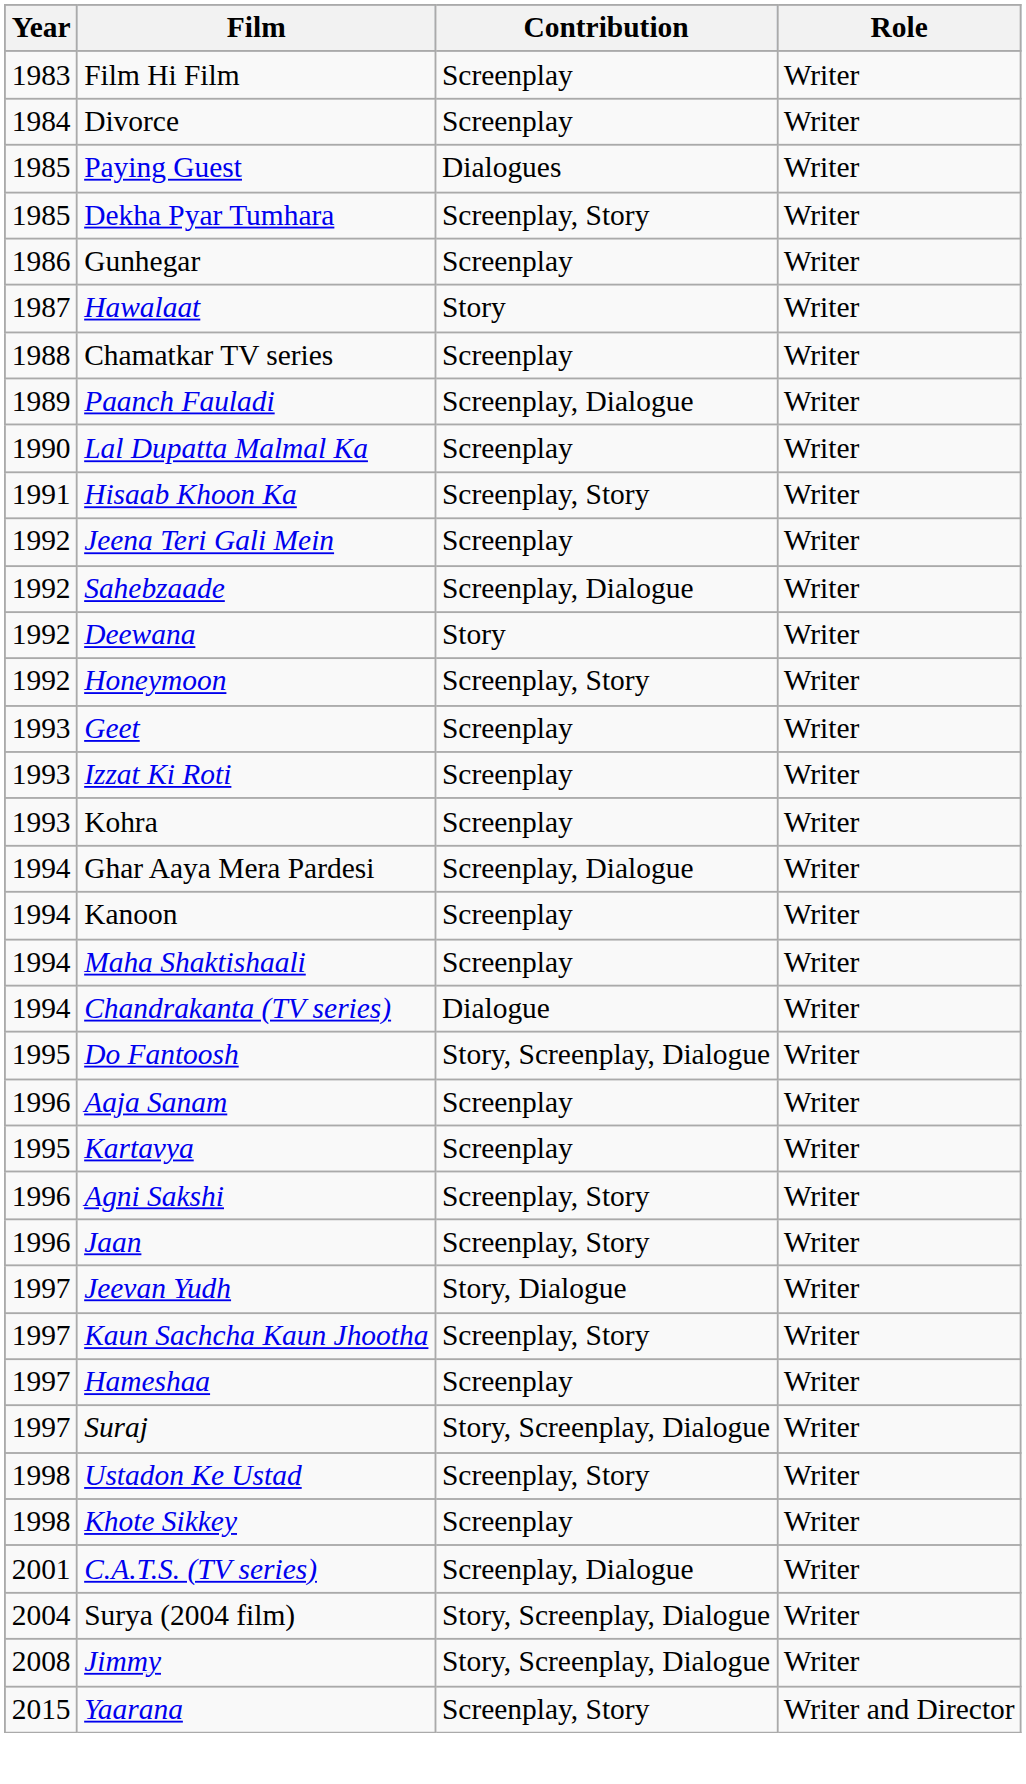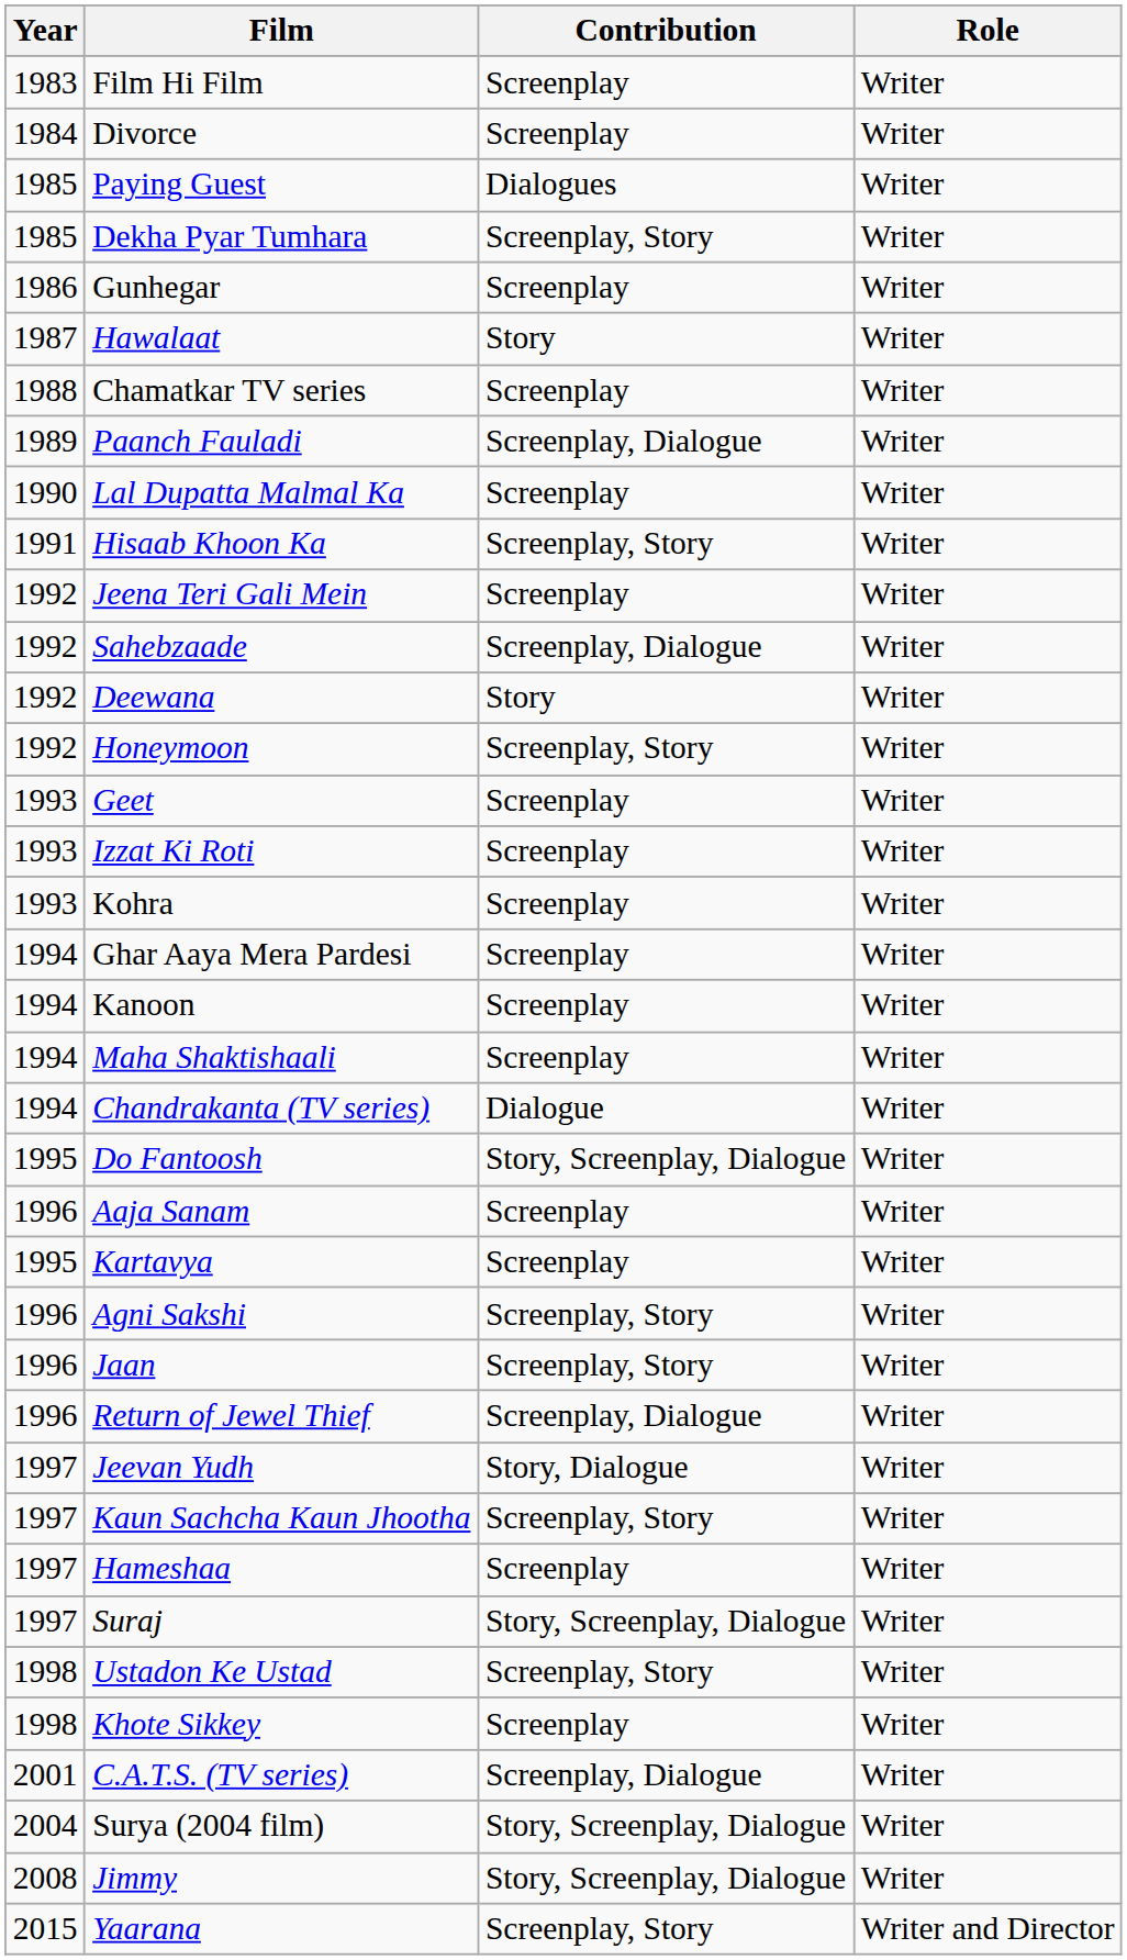Ghar Aaya Mera Pardesi | Contribution: Screenplay, Dialogue -> Screenplay
+ row: 1996 | Return of Jewel Thief | Screenplay, Dialogue | Writer
